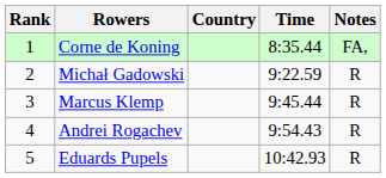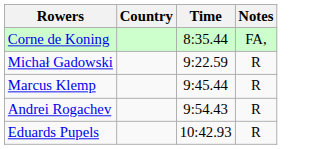- column: Rank | 1 | 2 | 3 | 4 | 5
